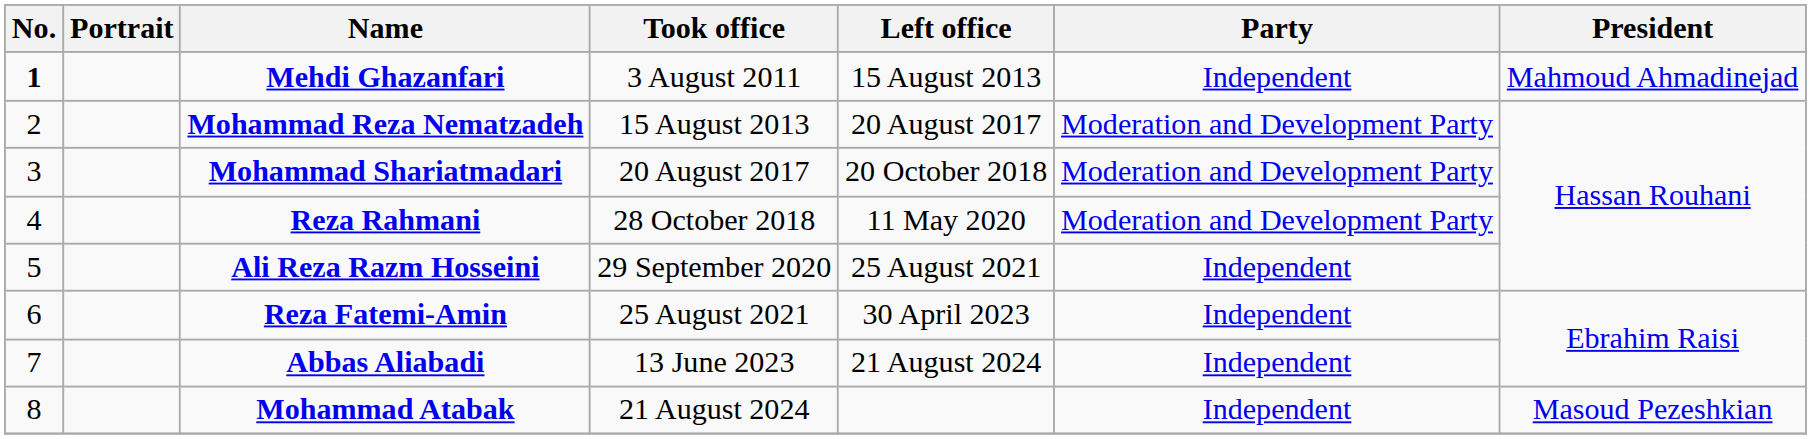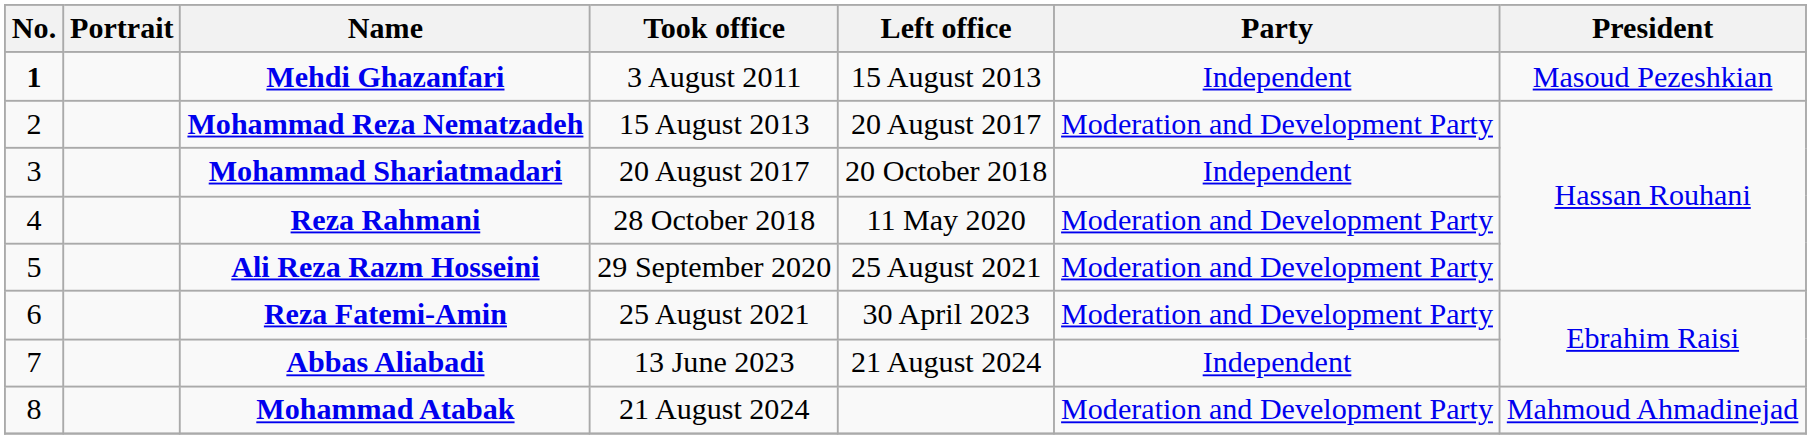Mehdi Ghazanfari | President: Mahmoud Ahmadinejad -> Masoud Pezeshkian
Mohammad Shariatmadari | Party: Moderation and Development Party -> Independent
Ali Reza Razm Hosseini | Party: Independent -> Moderation and Development Party
Reza Fatemi-Amin | Party: Independent -> Moderation and Development Party
Mohammad Atabak | Party: Independent -> Moderation and Development Party
Mohammad Atabak | President: Masoud Pezeshkian -> Mahmoud Ahmadinejad
